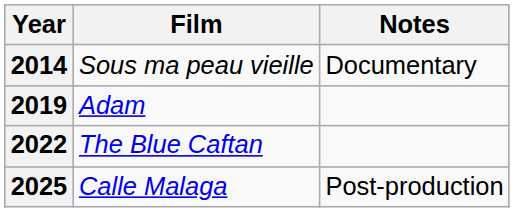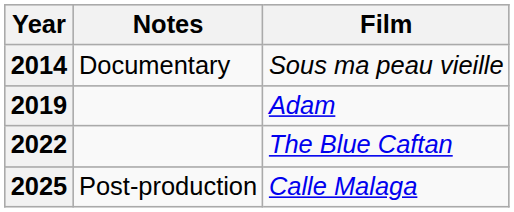columns swapped: Film <-> Notes
